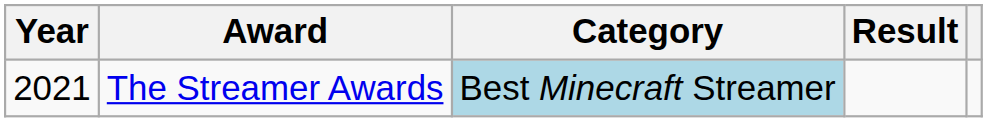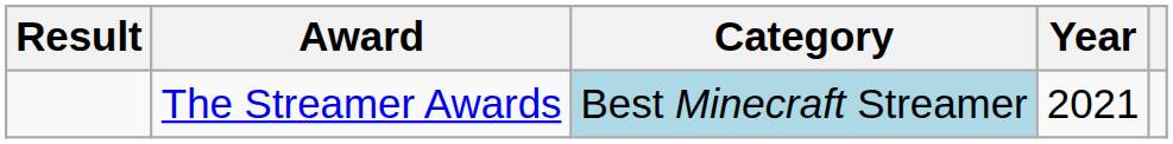columns swapped: Year <-> Result
